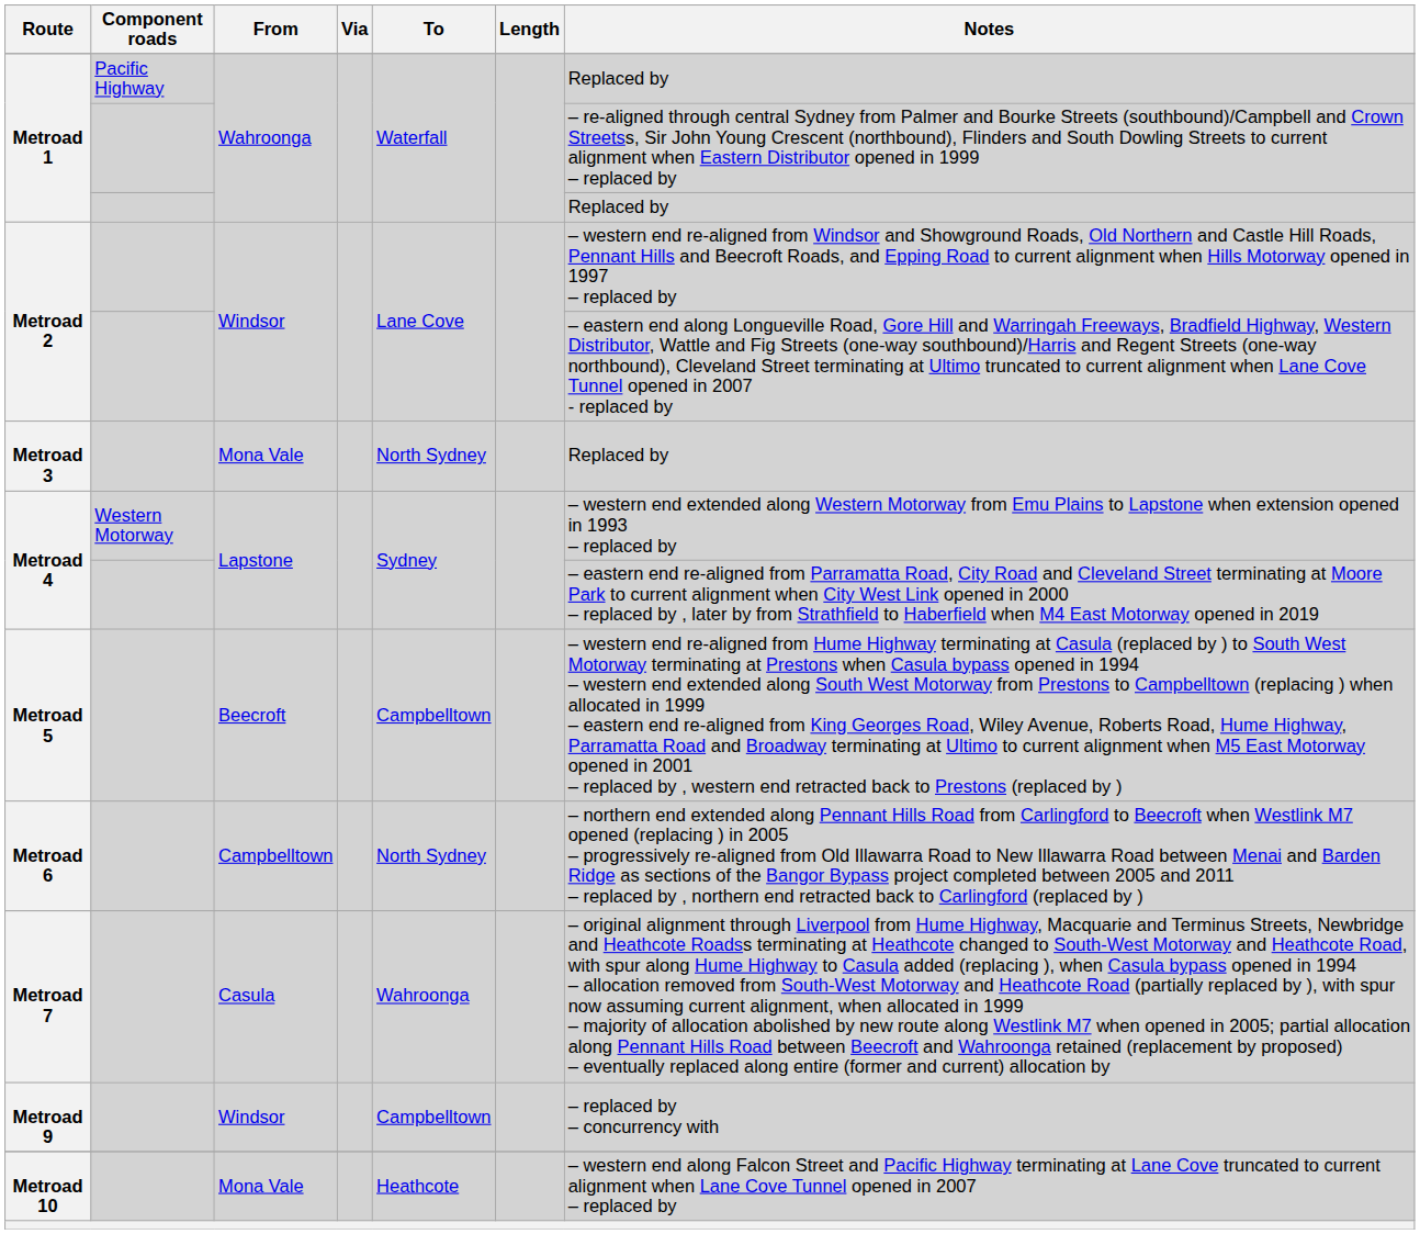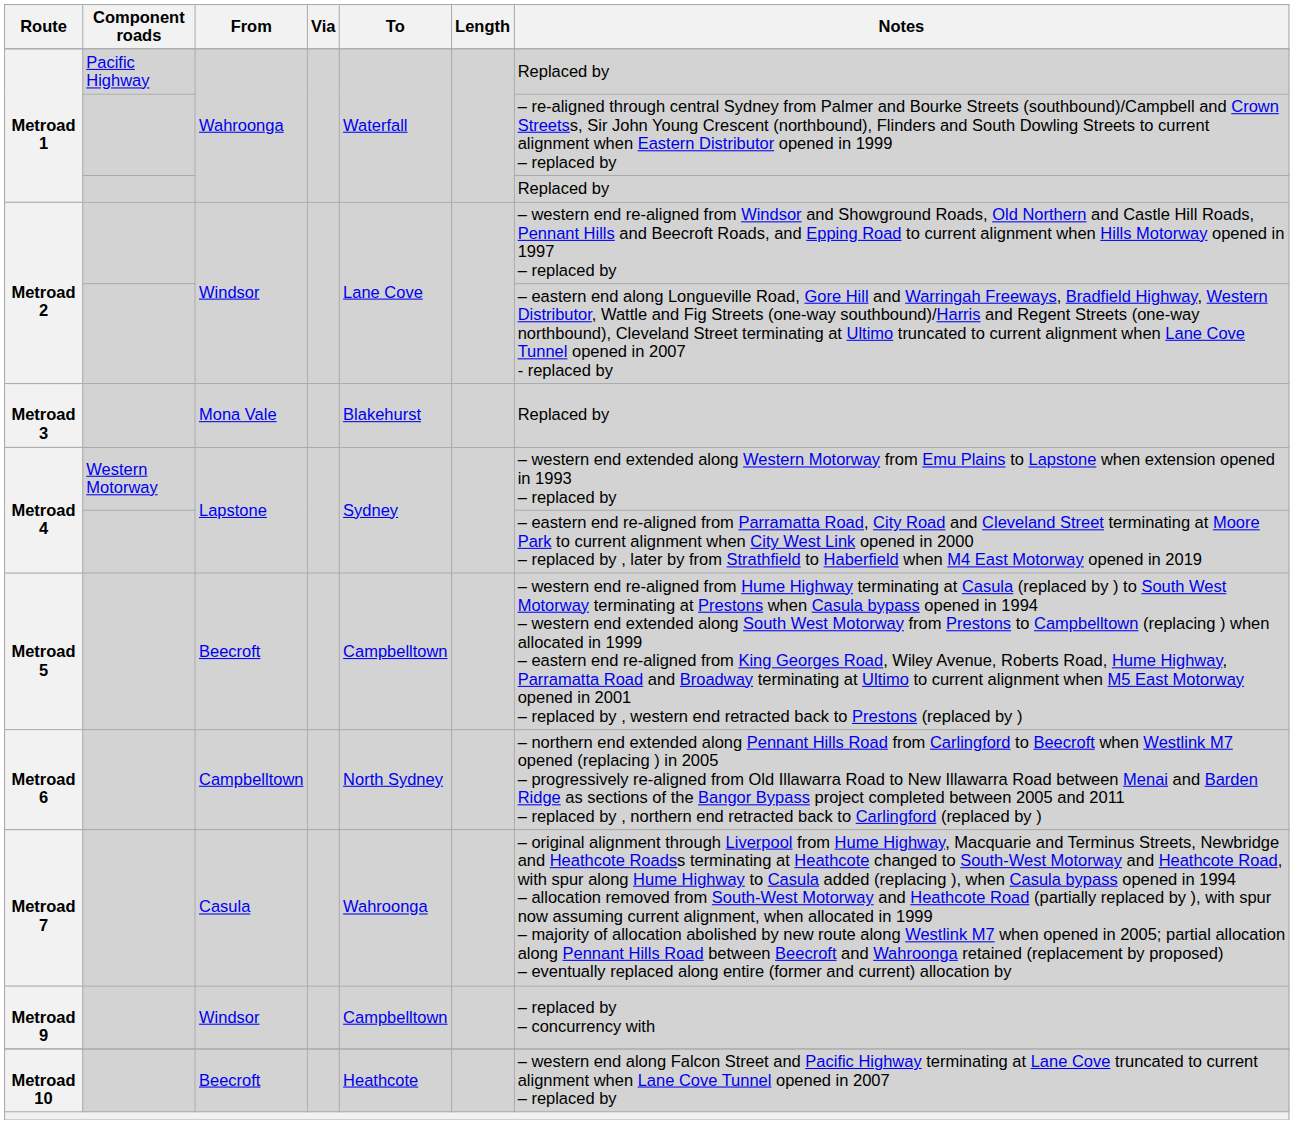Metroad 3 | To: North Sydney -> Blakehurst
Metroad 10 | From: Mona Vale -> Beecroft
